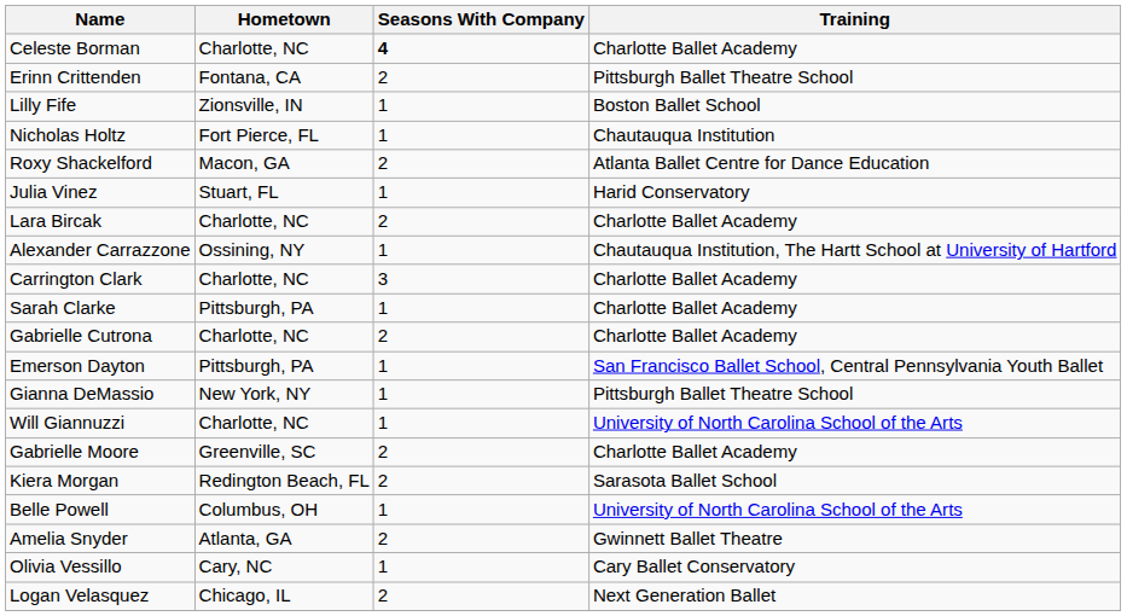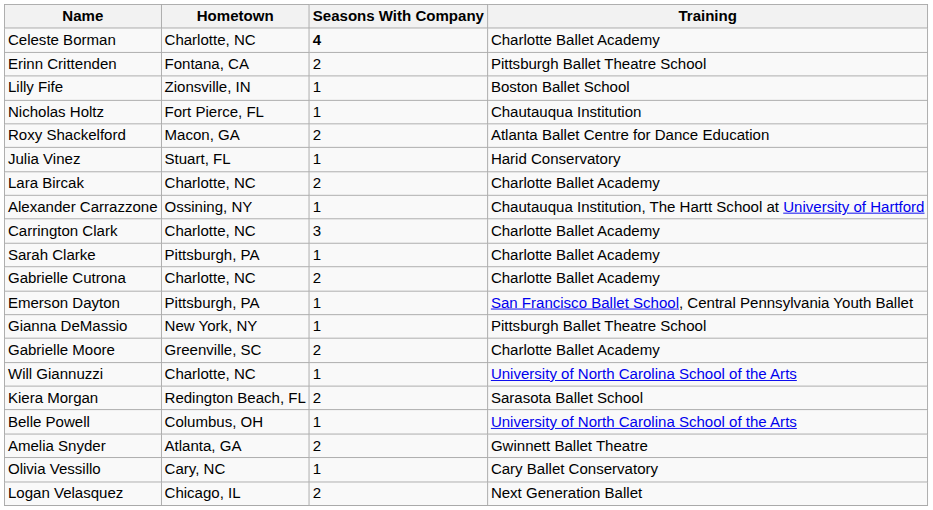rows swapped: Will Giannuzzi <-> Gabrielle Moore
